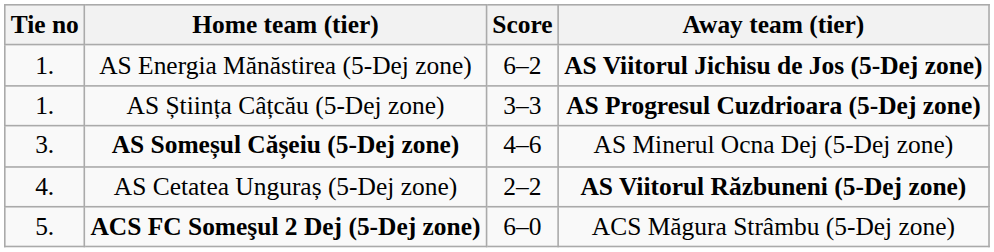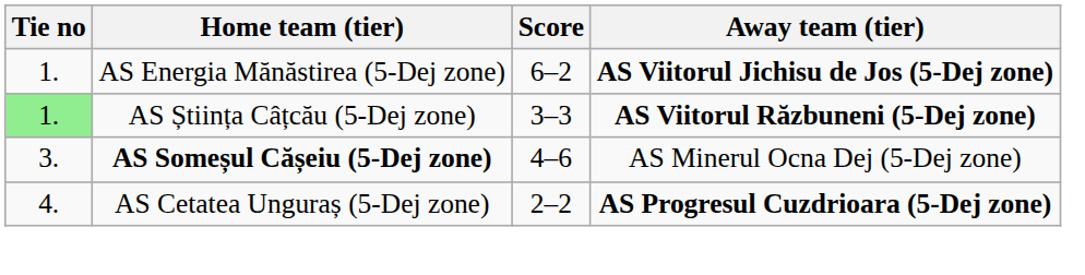AS Știința Câțcău (5-Dej zone) | Tie no: no background -> lightgreen background
AS Știința Câțcău (5-Dej zone) | Away team (tier): AS Progresul Cuzdrioara (5-Dej zone) -> AS Viitorul Răzbuneni (5-Dej zone)
AS Cetatea Unguraș (5-Dej zone) | Away team (tier): AS Viitorul Răzbuneni (5-Dej zone) -> AS Progresul Cuzdrioara (5-Dej zone)
- row: 5. | ACS FC Someşul 2 Dej (5-Dej zone) | 6–0 | ACS Măgura Strâmbu (5-Dej zone)
